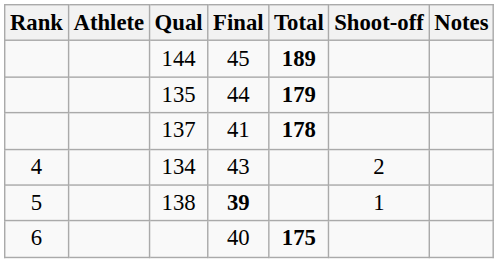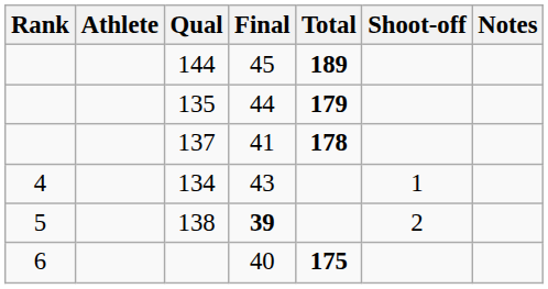134 | Shoot-off: 2 -> 1
138 | Shoot-off: 1 -> 2
